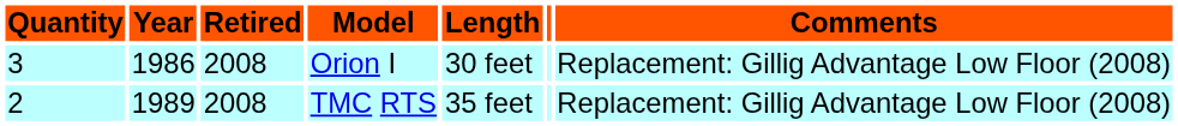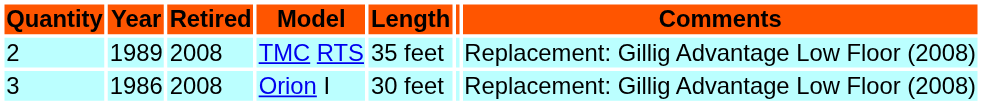rows swapped: Orion I <-> TMC RTS
